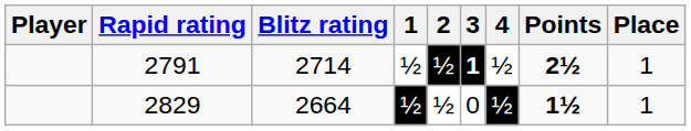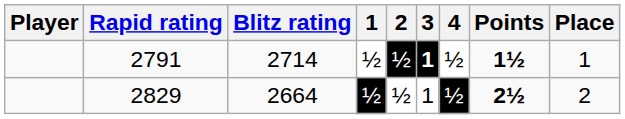2791 | Points: 2½ -> 1½
2829 | 3: 0 -> 1
2829 | Points: 1½ -> 2½
2829 | Place: 1 -> 2
